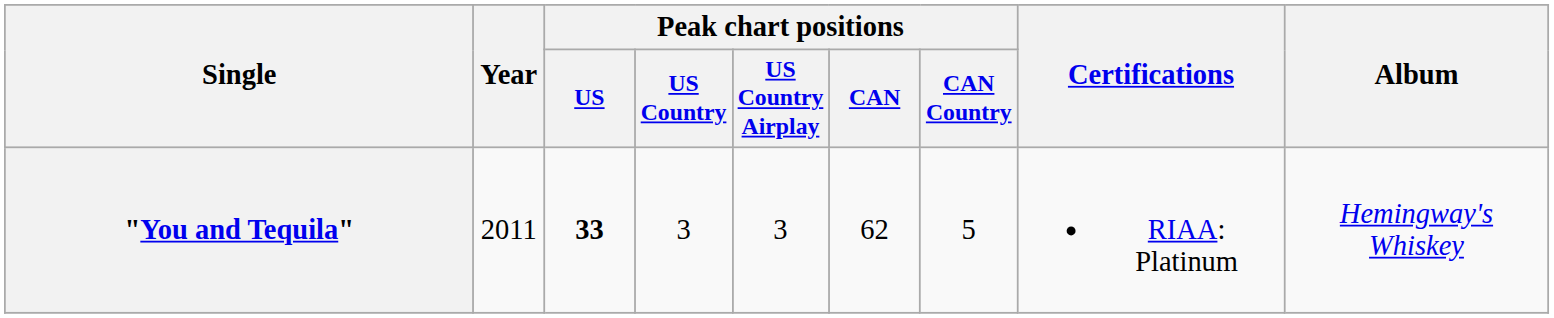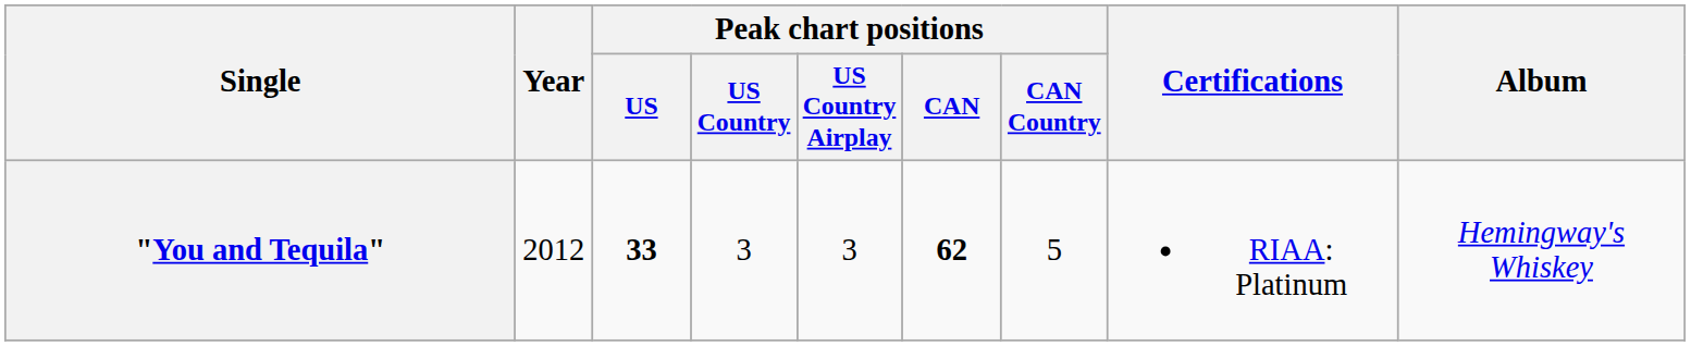"You and Tequila" | Year: 2011 -> 2012
"You and Tequila" | Peak chart positions / CAN: normal -> bold
